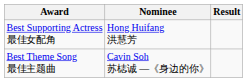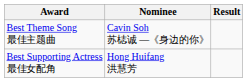rows swapped: Best Supporting Actress 最佳女配角 <-> Best Theme Song 最佳主题曲
